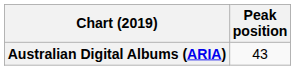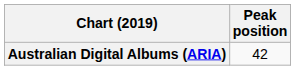Australian Digital Albums (ARIA) | Peak position: 43 -> 42
